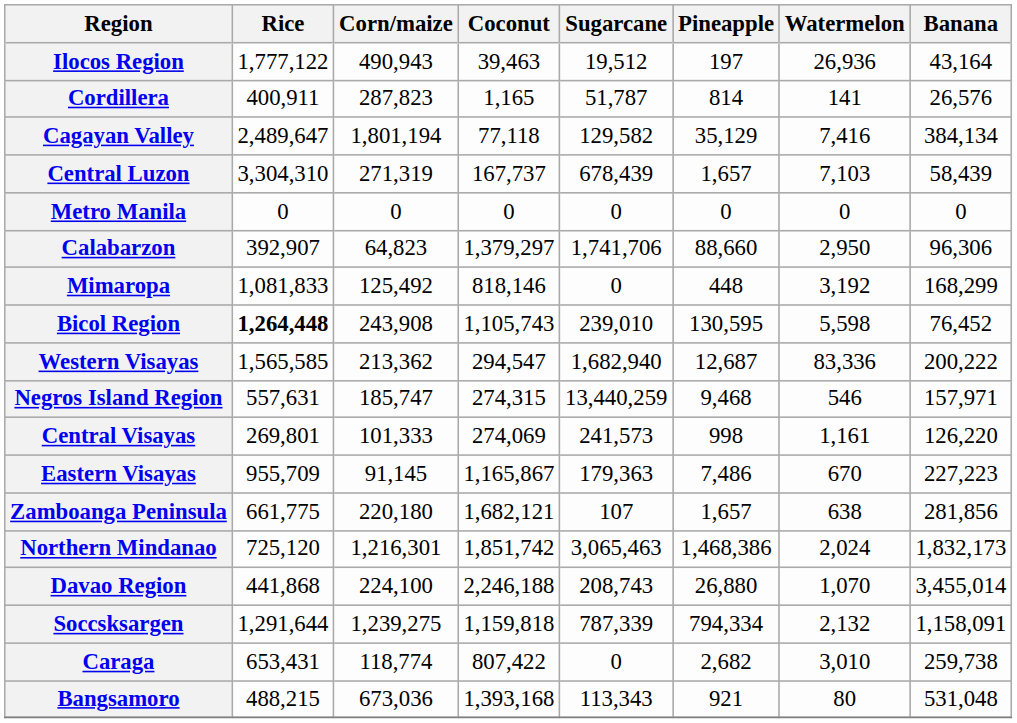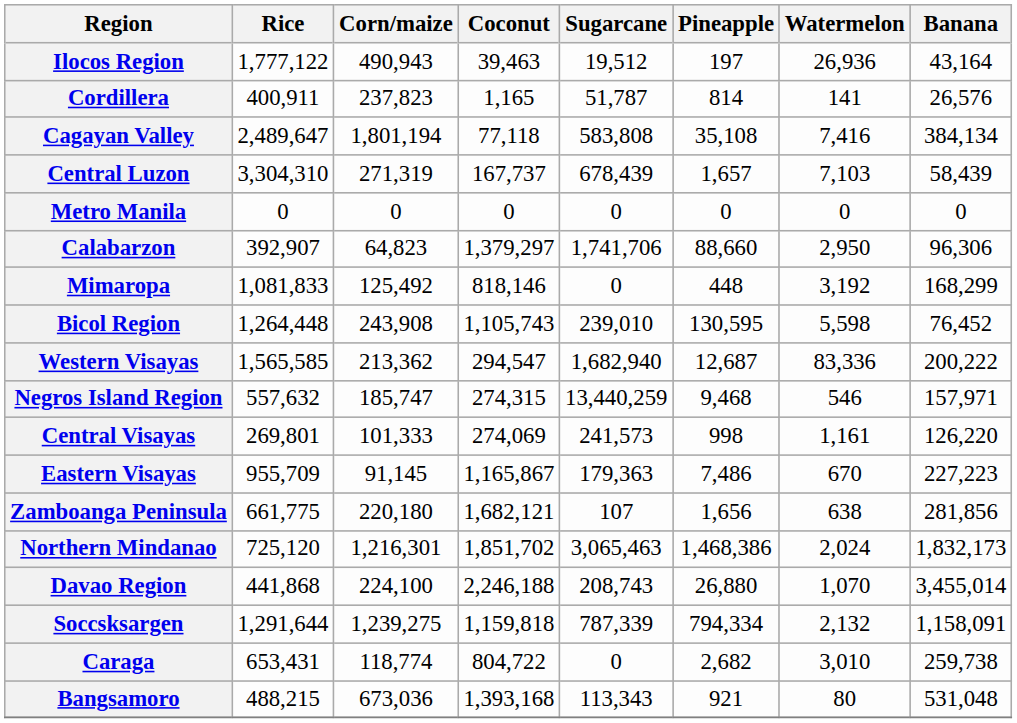Cordillera | Corn/maize: 287,823 -> 237,823
Cagayan Valley | Sugarcane: 129,582 -> 583,808
Cagayan Valley | Pineapple: 35,129 -> 35,108
Bicol Region | Rice: bold -> normal
Negros Island Region | Rice: 557,631 -> 557,632
Zamboanga Peninsula | Pineapple: 1,657 -> 1,656
Northern Mindanao | Coconut: 1,851,742 -> 1,851,702
Caraga | Coconut: 807,422 -> 804,722
